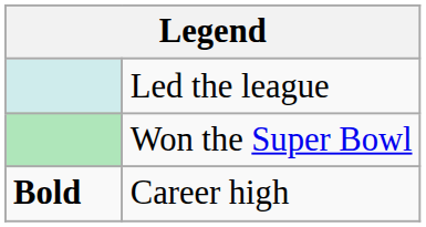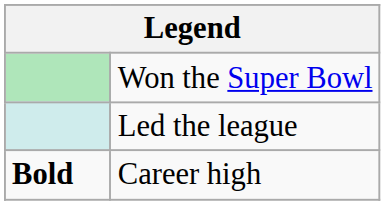rows swapped: Won the Super Bowl <-> Led the league
